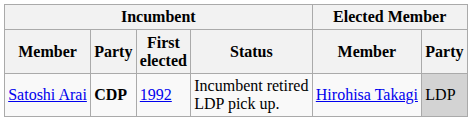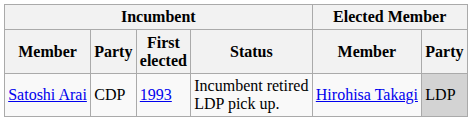Satoshi Arai | Incumbent / Party: bold -> normal
Satoshi Arai | Incumbent / First elected: 1992 -> 1993
